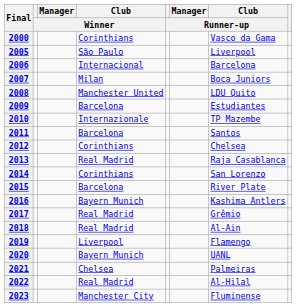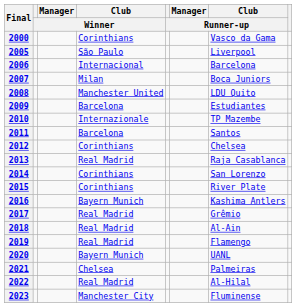2015 | Club / Winner: Barcelona -> Corinthians
2019 | Club / Winner: Liverpool -> Real Madrid
